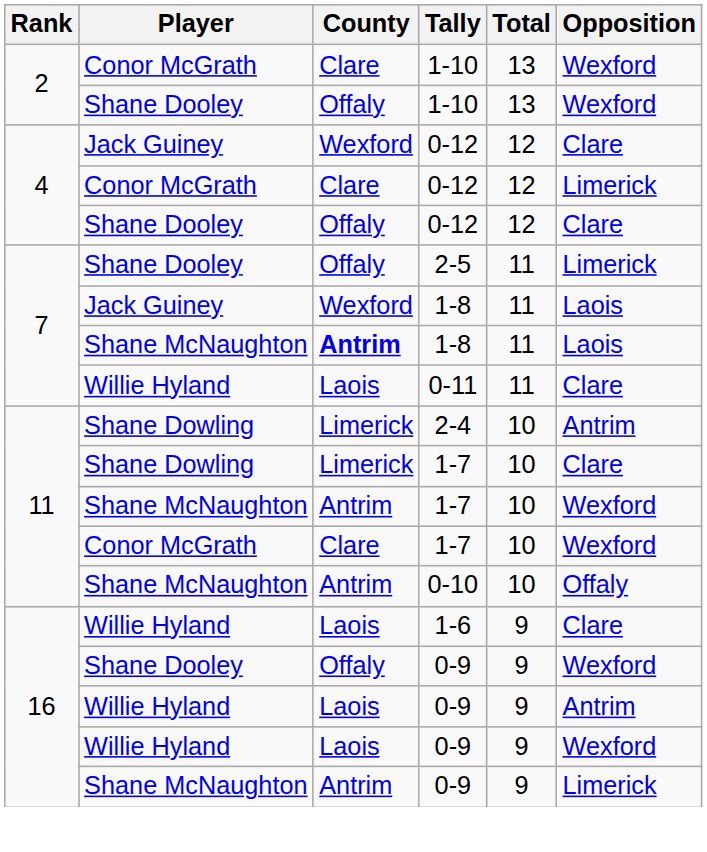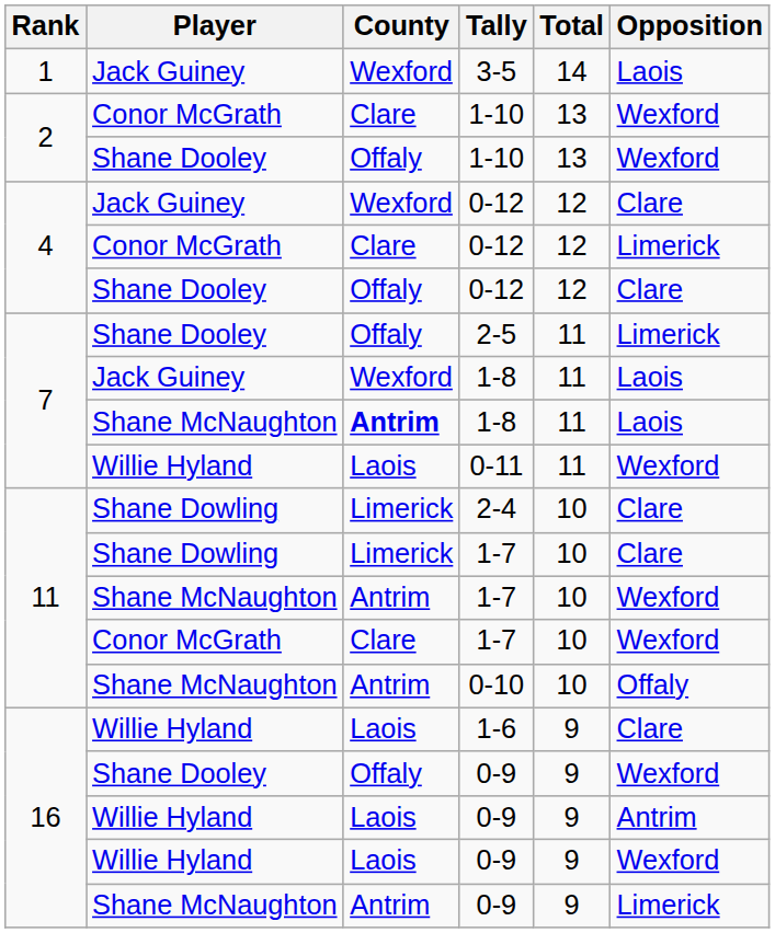+ row: 1 | Jack Guiney | Wexford | 3-5 | 14 | Laois
0-11 | Opposition: Clare -> Wexford
2-4 | Opposition: Antrim -> Clare
